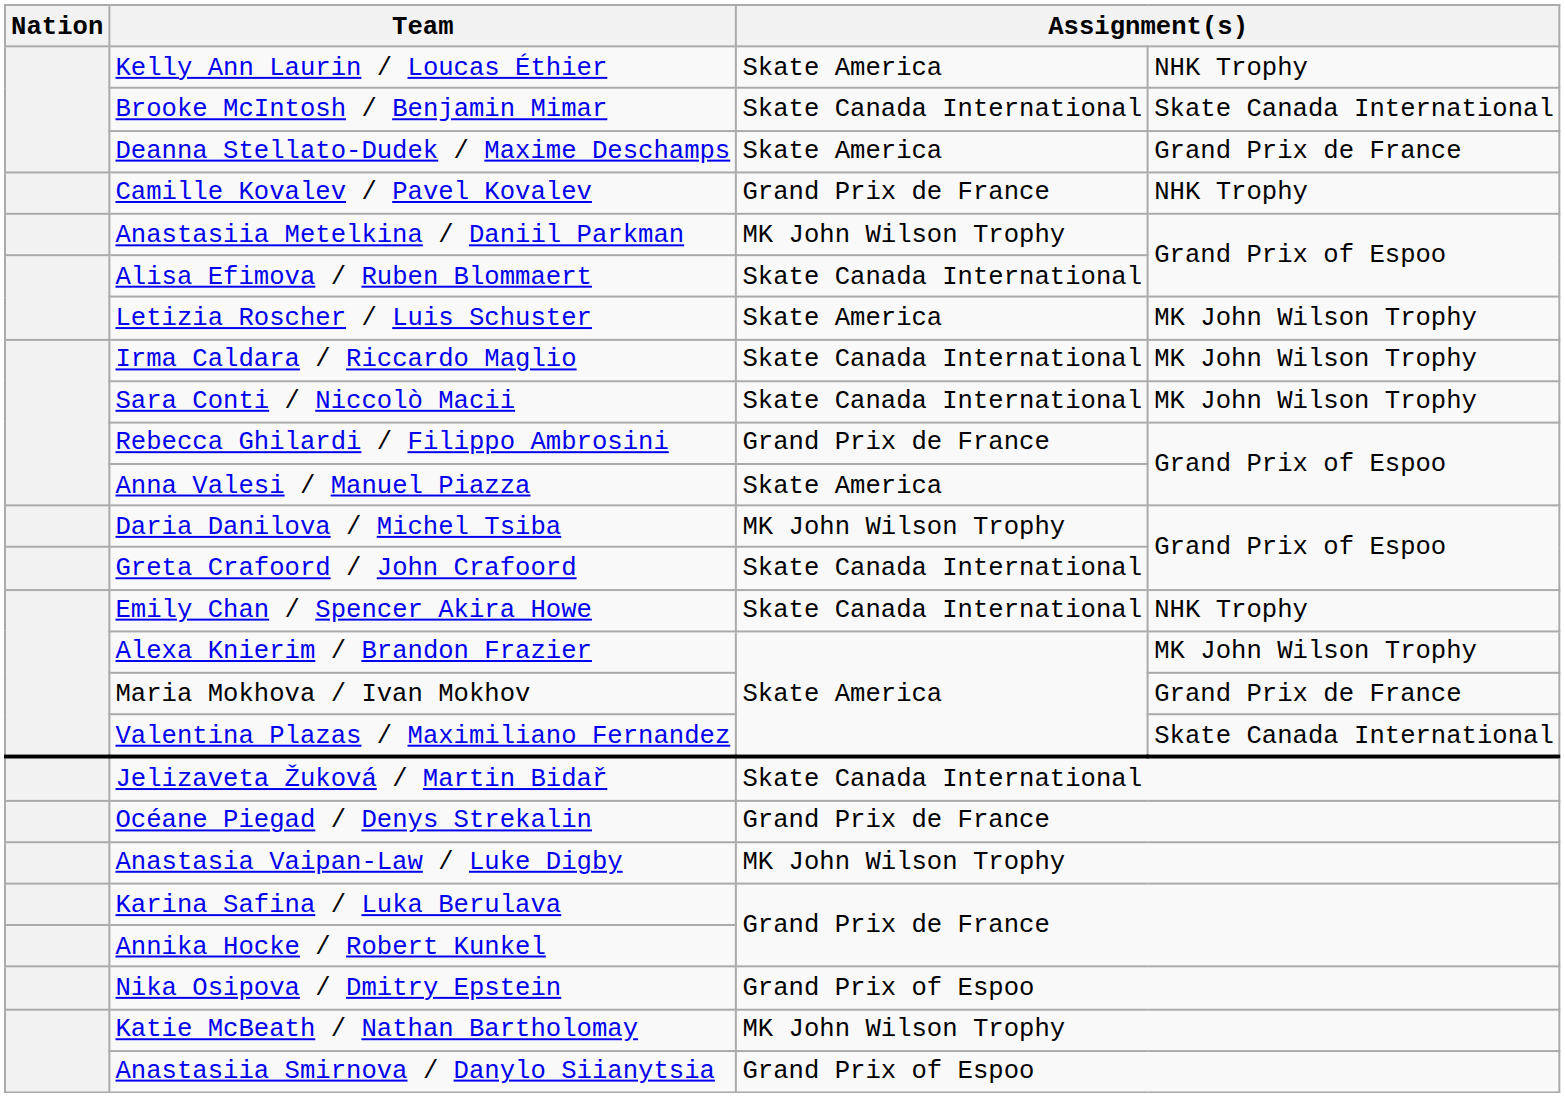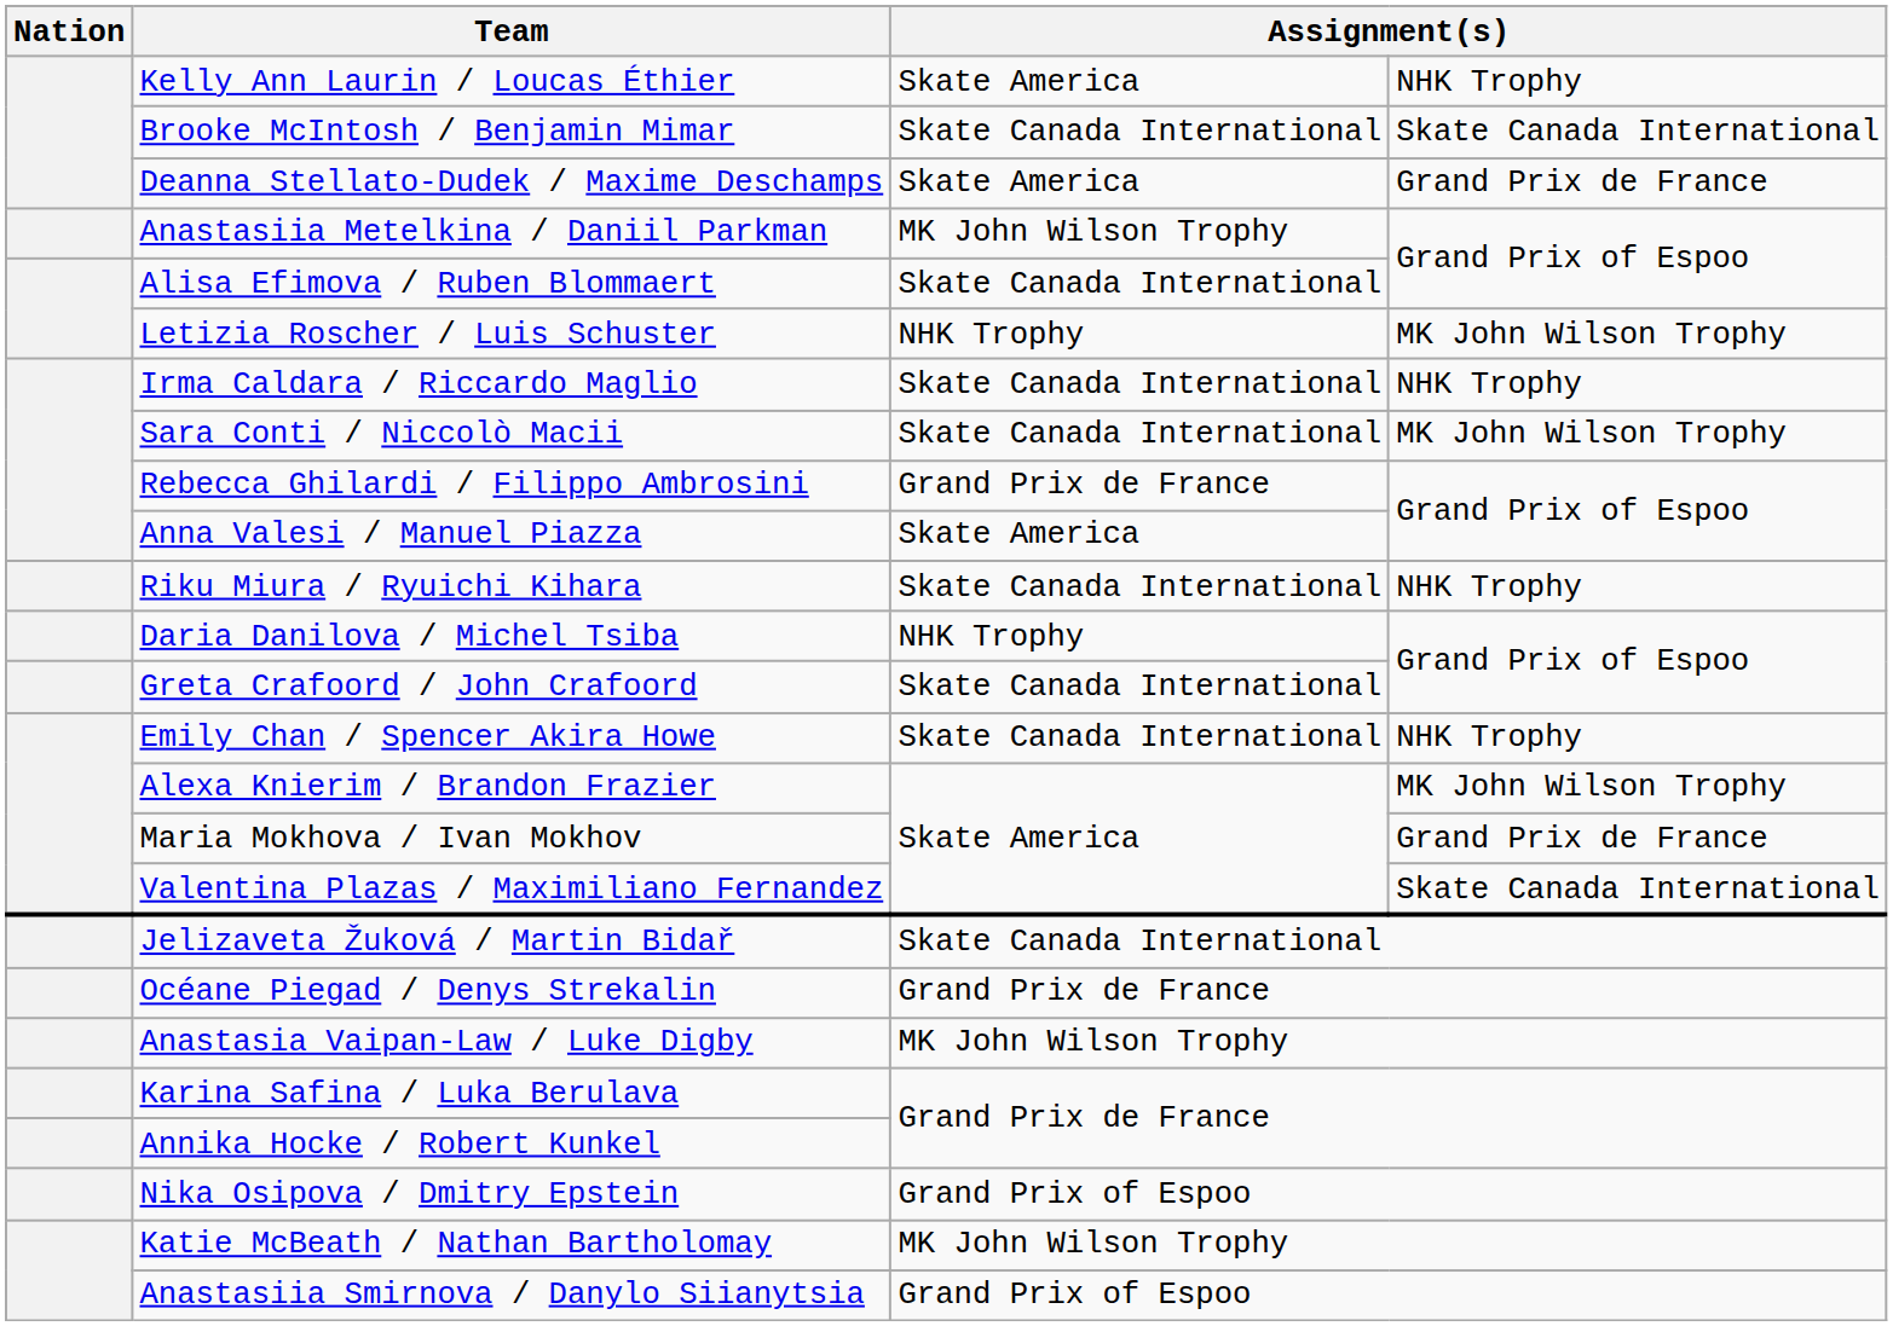- row: Camille Kovalev / Pavel Kovalev | Grand Prix de France | NHK Trophy
Letizia Roscher / Luis Schuster | column 3: Skate America -> NHK Trophy
Irma Caldara / Riccardo Maglio | column 4: MK John Wilson Trophy -> NHK Trophy
+ row: Riku Miura / Ryuichi Kihara | Skate Canada International | NHK Trophy
Daria Danilova / Michel Tsiba | column 3: MK John Wilson Trophy -> NHK Trophy
